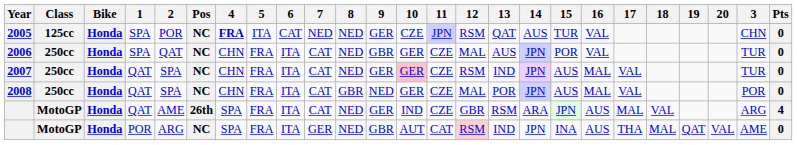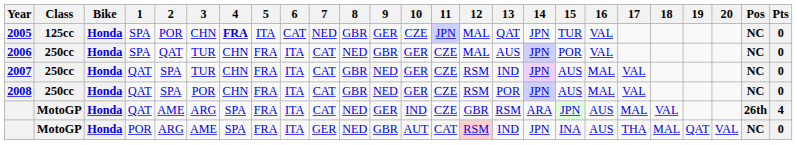columns swapped: 3 <-> Pos
2005 | 8: NED -> GBR
2005 | 12: RSM -> MAL
2005 | 14: AUS -> JPN
2007 | 8: NED -> GBR
2007 | 9: GER -> NED
2007 | 10: pink background -> no background
2008 | 12: MAL -> RSM
